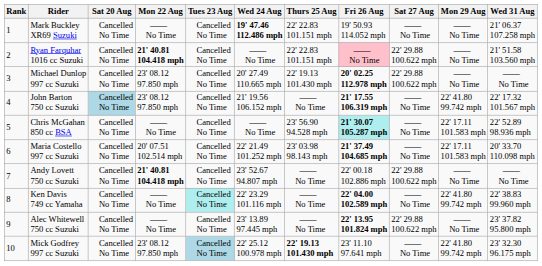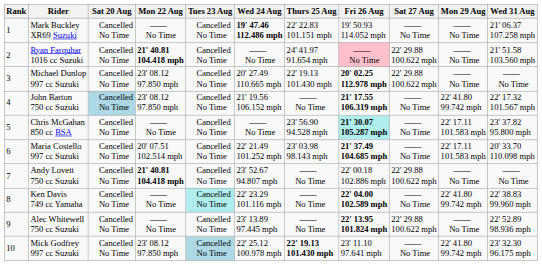Ryan Farquhar 1016 cc Suzuki | Thurs 25 Aug: 22' 22.83 101.151 mph -> 24' 41.97 91.654 mph
Chris McGahan 850 cc BSA | Wed 31 Aug: 22' 52.89 98.936 mph -> 23' 37.82 95.800 mph
Alec Whitewell 750 cc Suzuki | Wed 31 Aug: 23' 37.82 95.800 mph -> 22' 52.89 98.936 mph
